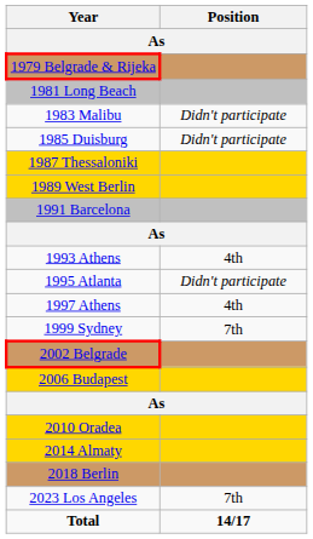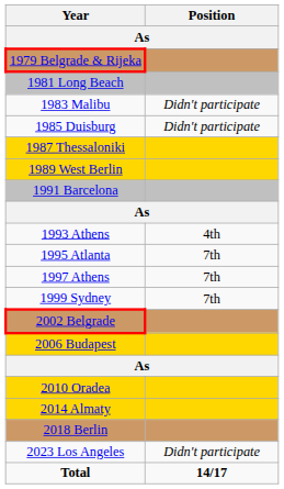1995 Atlanta | Position: Didn't participate -> 7th
1997 Athens | Position: 4th -> 7th
2023 Los Angeles | Position: 7th -> Didn't participate
